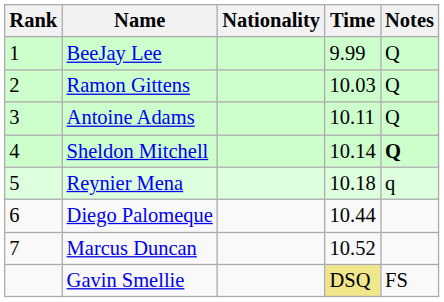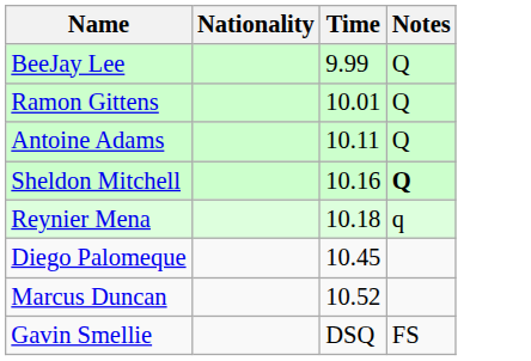- column: Rank | 1 | 2 | 3 | 4 | 5 | 6 | 7
Ramon Gittens | Time: 10.03 -> 10.01
Sheldon Mitchell | Time: 10.14 -> 10.16
Diego Palomeque | Time: 10.44 -> 10.45
Gavin Smellie | Time: khaki background -> no background
